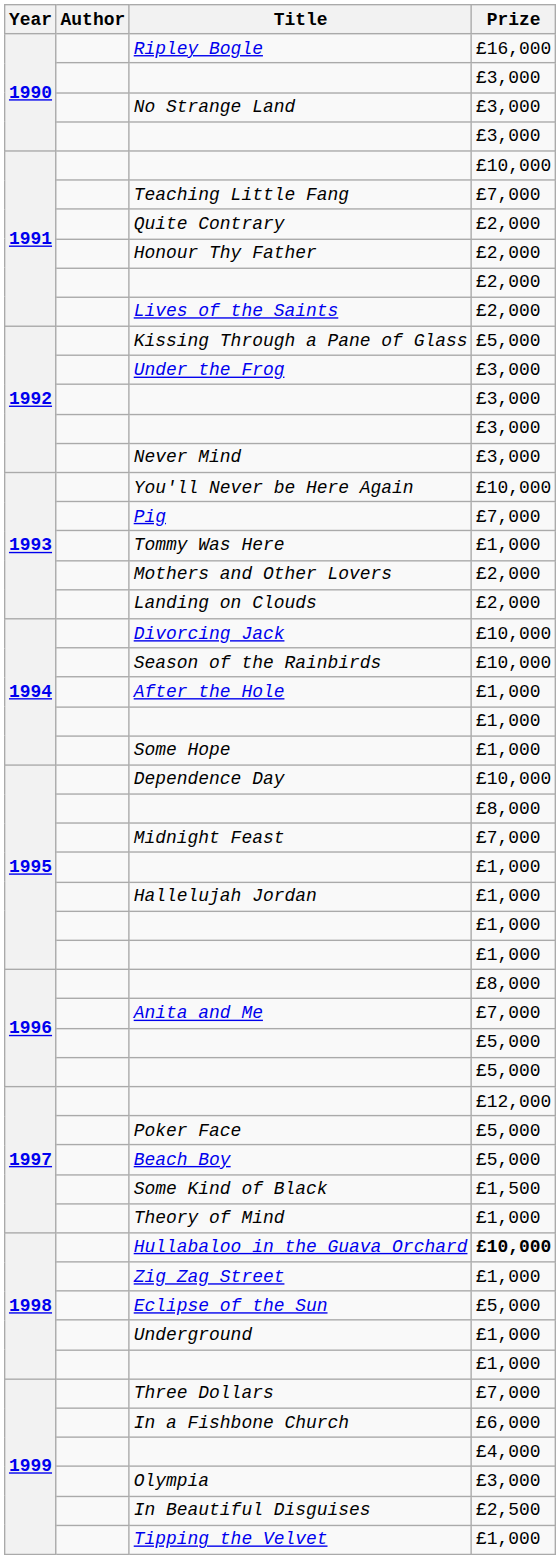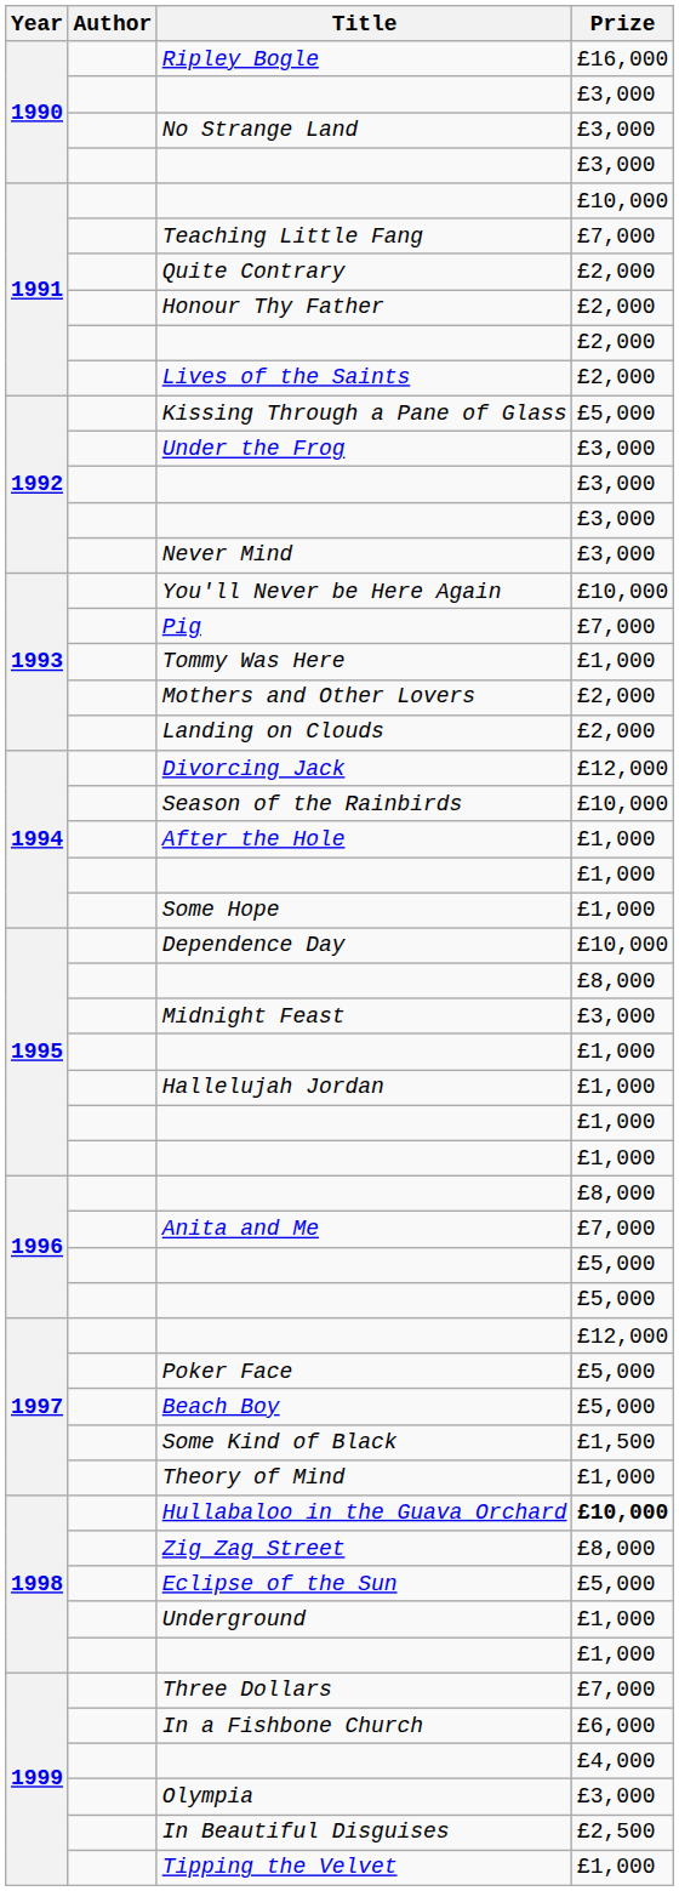Divorcing Jack | Prize: £10,000 -> £12,000
Midnight Feast | Prize: £7,000 -> £3,000
Zig Zag Street | Prize: £1,000 -> £8,000
